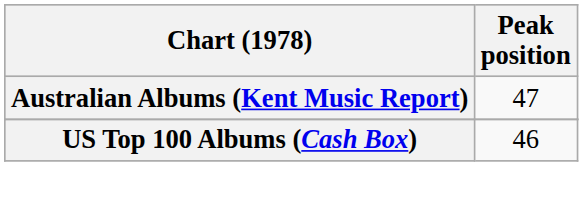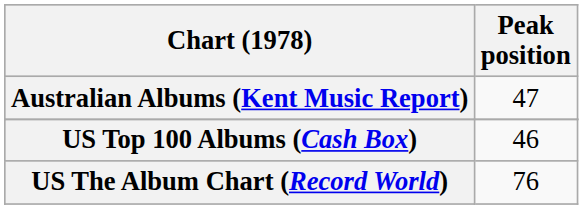+ row: US The Album Chart (Record World) | 76
